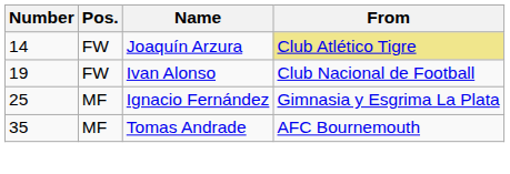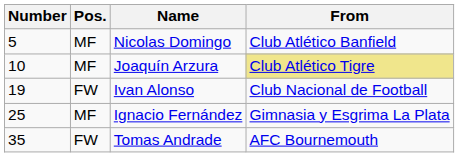+ row: 5 | MF | Nicolas Domingo | Club Atlético Banfield
Joaquín Arzura | Number: 14 -> 10
Joaquín Arzura | Pos.: FW -> MF
Tomas Andrade | Pos.: MF -> FW
